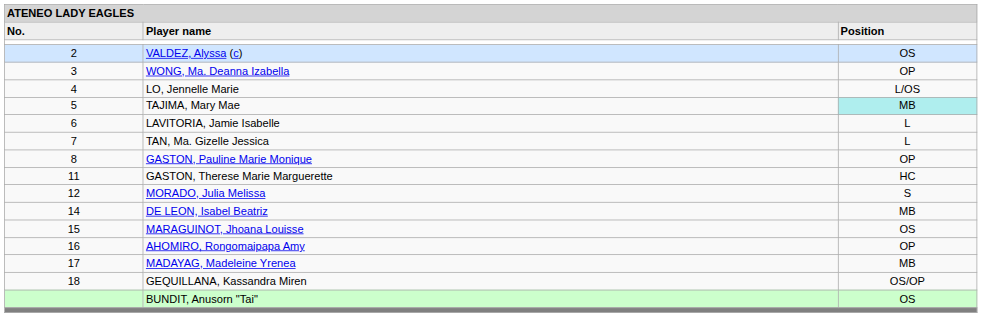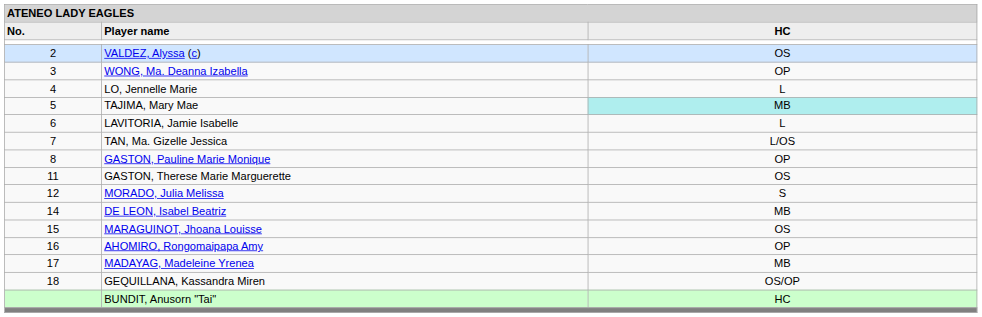Player name | column 3: Position -> HC
LO, Jennelle Marie | column 3: L/OS -> L
TAN, Ma. Gizelle Jessica | column 3: L -> L/OS
GASTON, Therese Marie Marguerette | column 3: HC -> OS
BUNDIT, Anusorn "Tai" | column 3: OS -> HC
